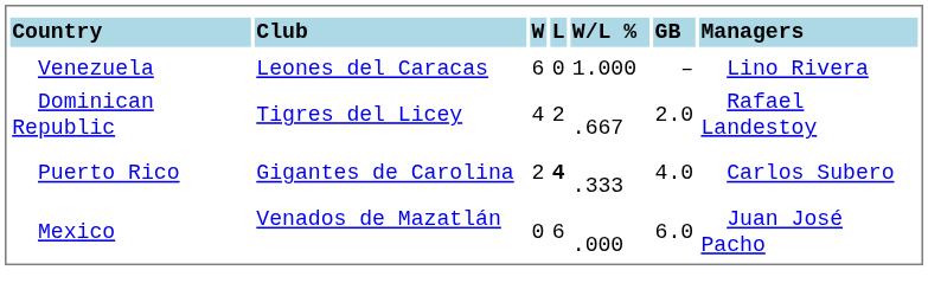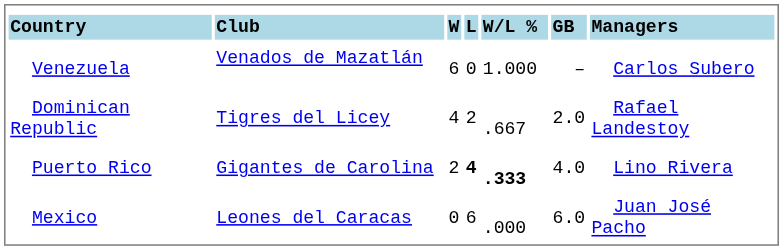Venezuela | column 2: Leones del Caracas -> Venados de Mazatlán
Venezuela | column 7: Lino Rivera -> Carlos Subero
Puerto Rico | column 5: normal -> bold
Puerto Rico | column 7: Carlos Subero -> Lino Rivera
Mexico | column 2: Venados de Mazatlán -> Leones del Caracas
